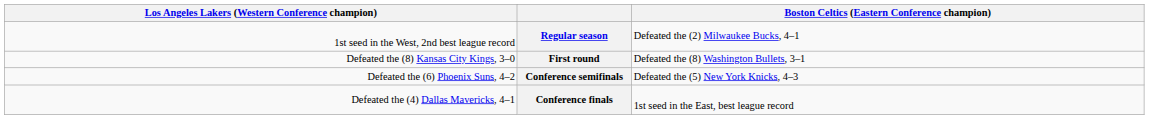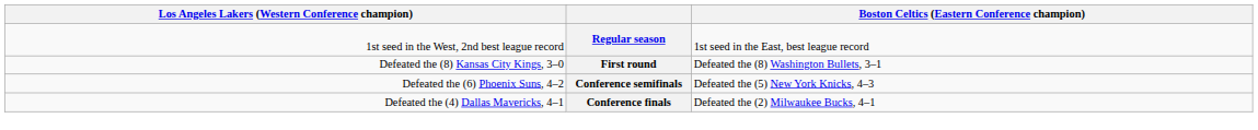Regular season | column 4: Defeated the (2) Milwaukee Bucks, 4–1 -> 1st seed in the East, best league record
Conference finals | column 4: 1st seed in the East, best league record -> Defeated the (2) Milwaukee Bucks, 4–1
